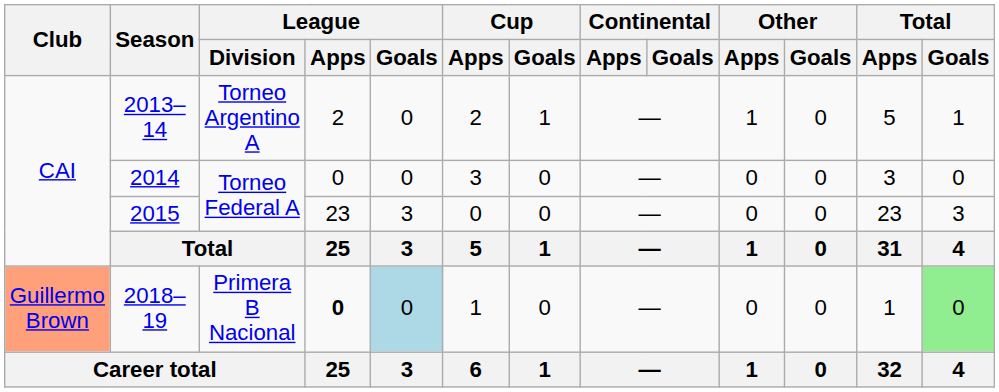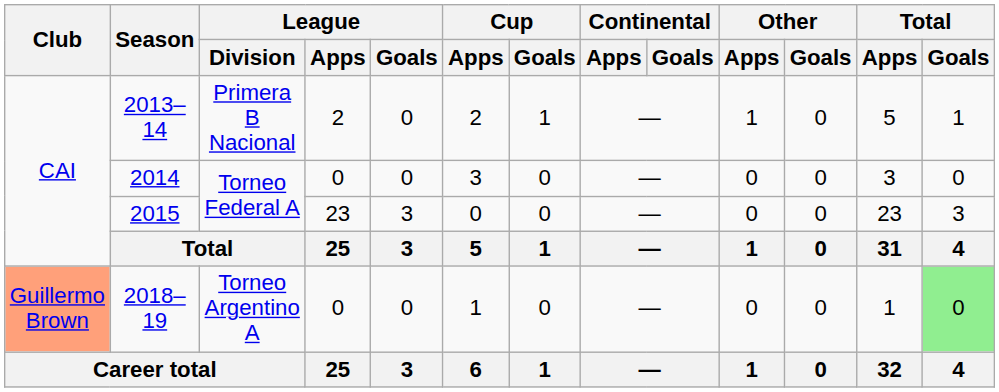2013–14 | League / Division: Torneo Argentino A -> Primera B Nacional
2018–19 | League / Division: Primera B Nacional -> Torneo Argentino A
2018–19 | League / Apps: bold -> normal
2018–19 | League / Goals: lightblue background -> no background
